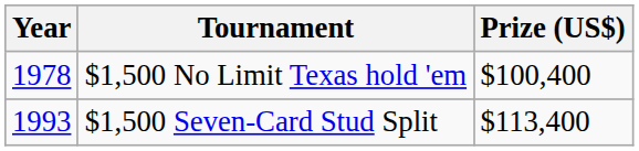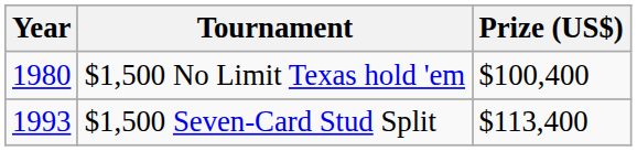$1,500 No Limit Texas hold 'em | Year: 1978 -> 1980
